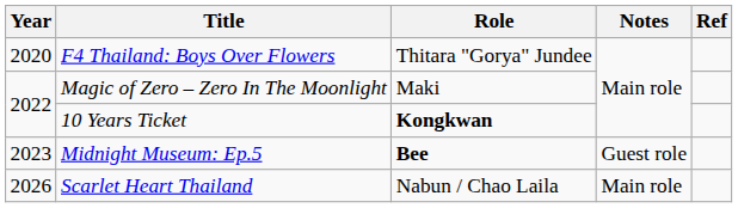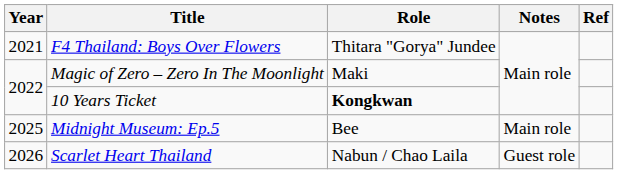F4 Thailand: Boys Over Flowers | Year: 2020 -> 2021
Midnight Museum: Ep.5 | Year: 2023 -> 2025
Midnight Museum: Ep.5 | Role: bold -> normal
Midnight Museum: Ep.5 | Notes: Guest role -> Main role
Scarlet Heart Thailand | Notes: Main role -> Guest role
